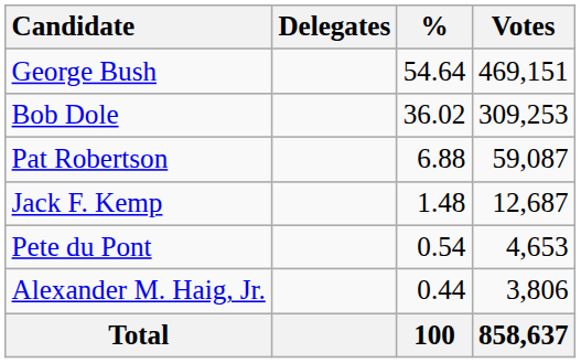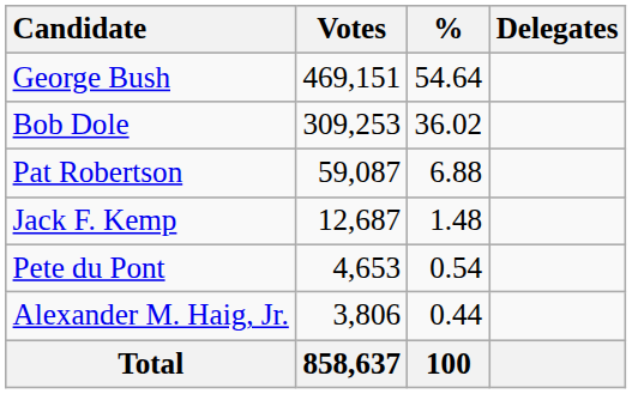columns swapped: Votes <-> Delegates
